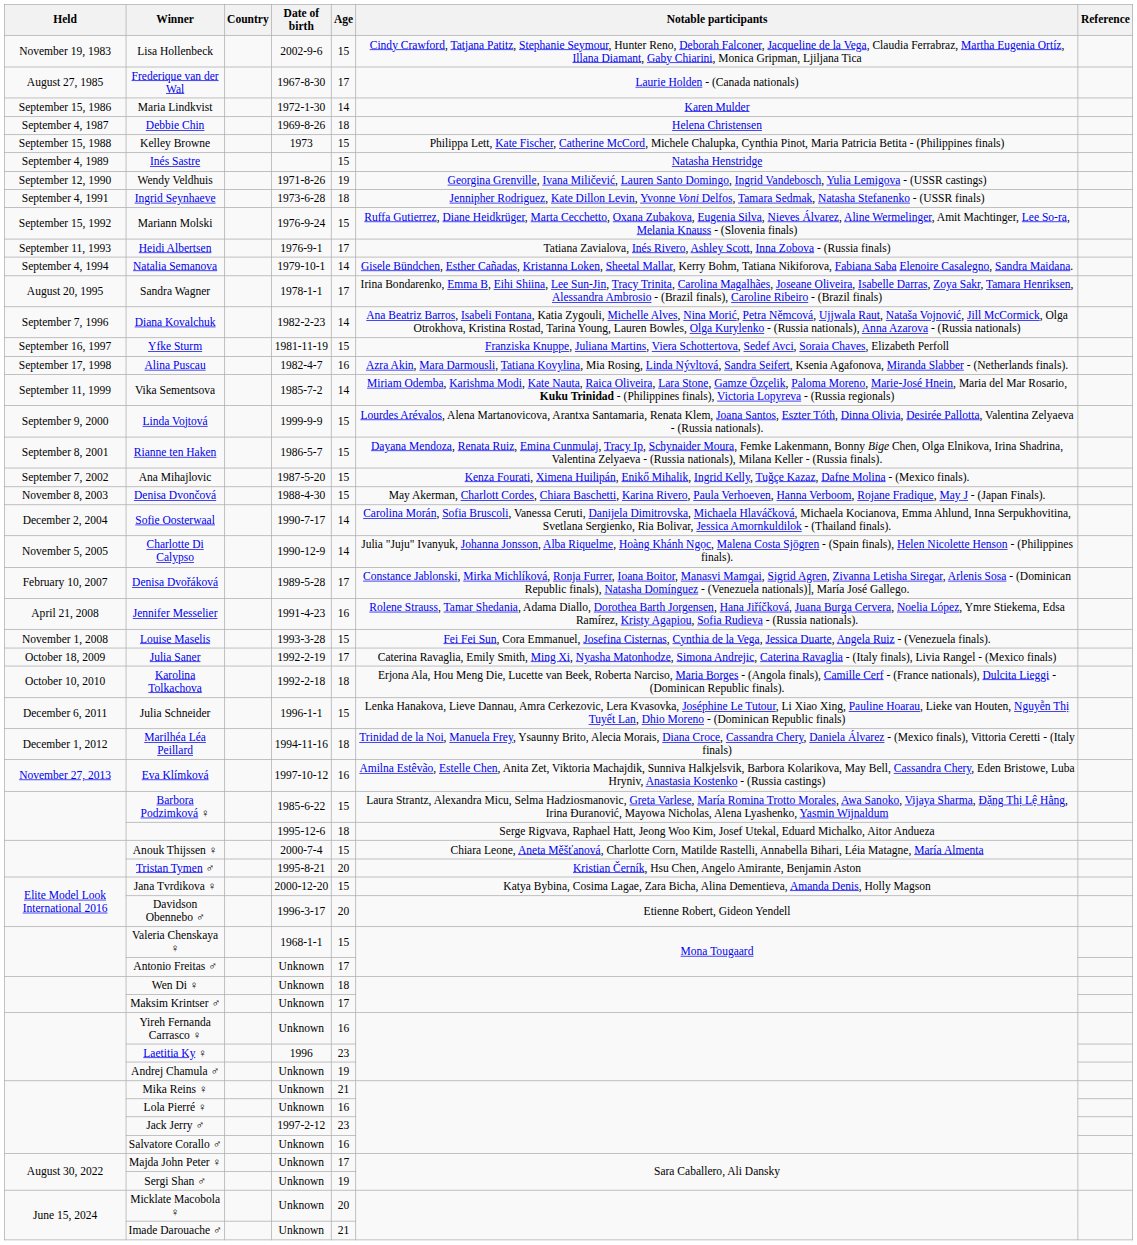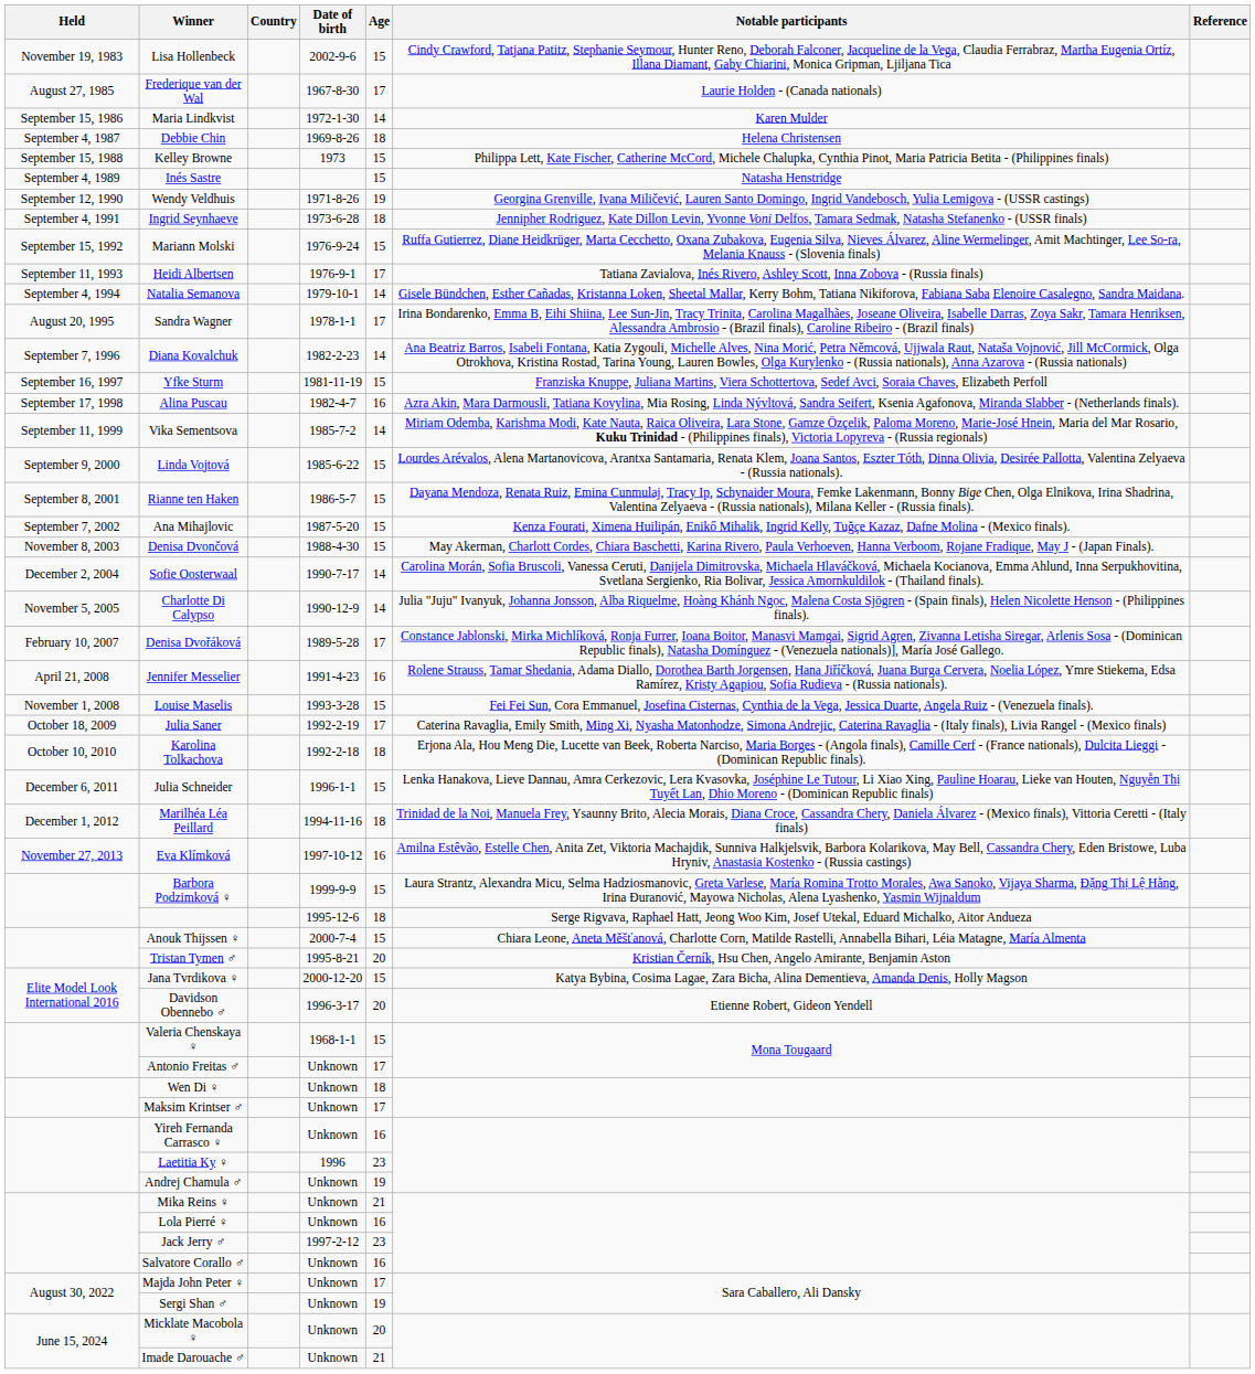Linda Vojtová | Date of birth: 1999-9-9 -> 1985-6-22
Barbora Podzimková ♀ | Date of birth: 1985-6-22 -> 1999-9-9
